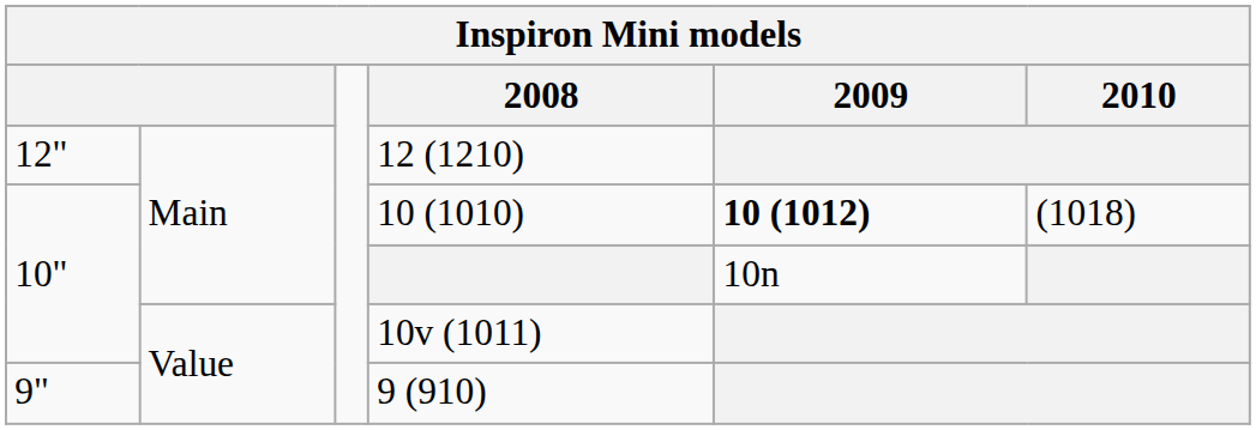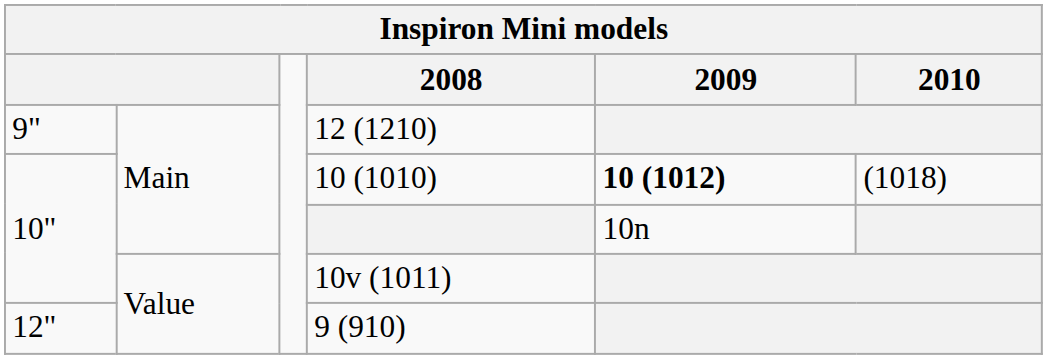12 (1210) | column 1: 12" -> 9"
9 (910) | column 1: 9" -> 12"
